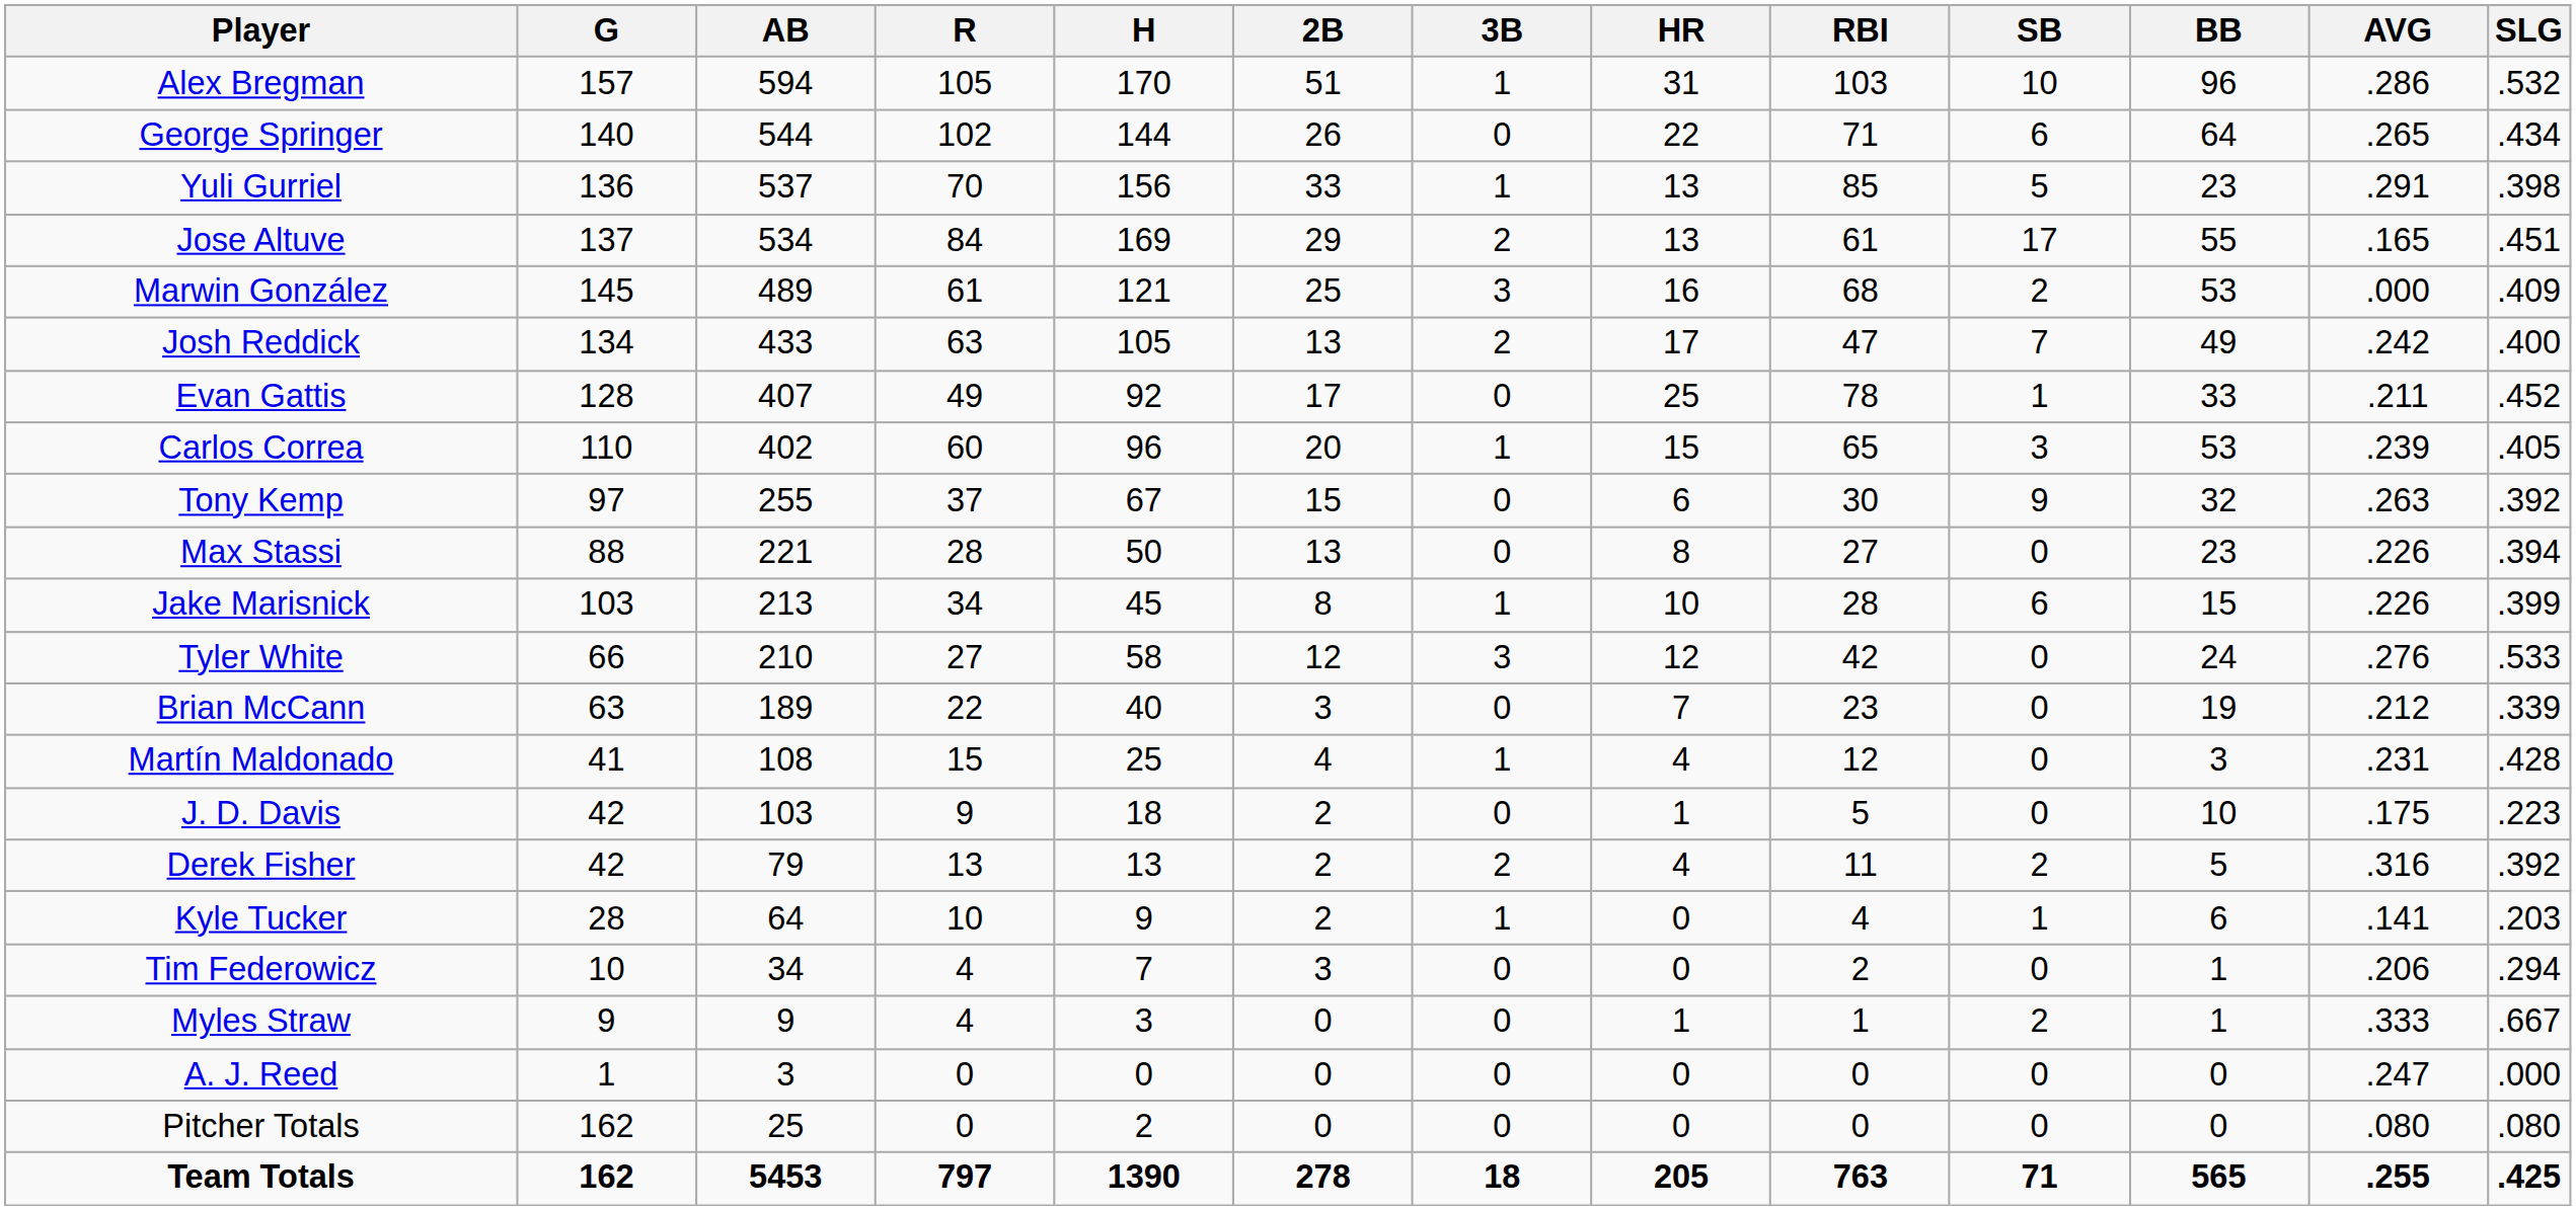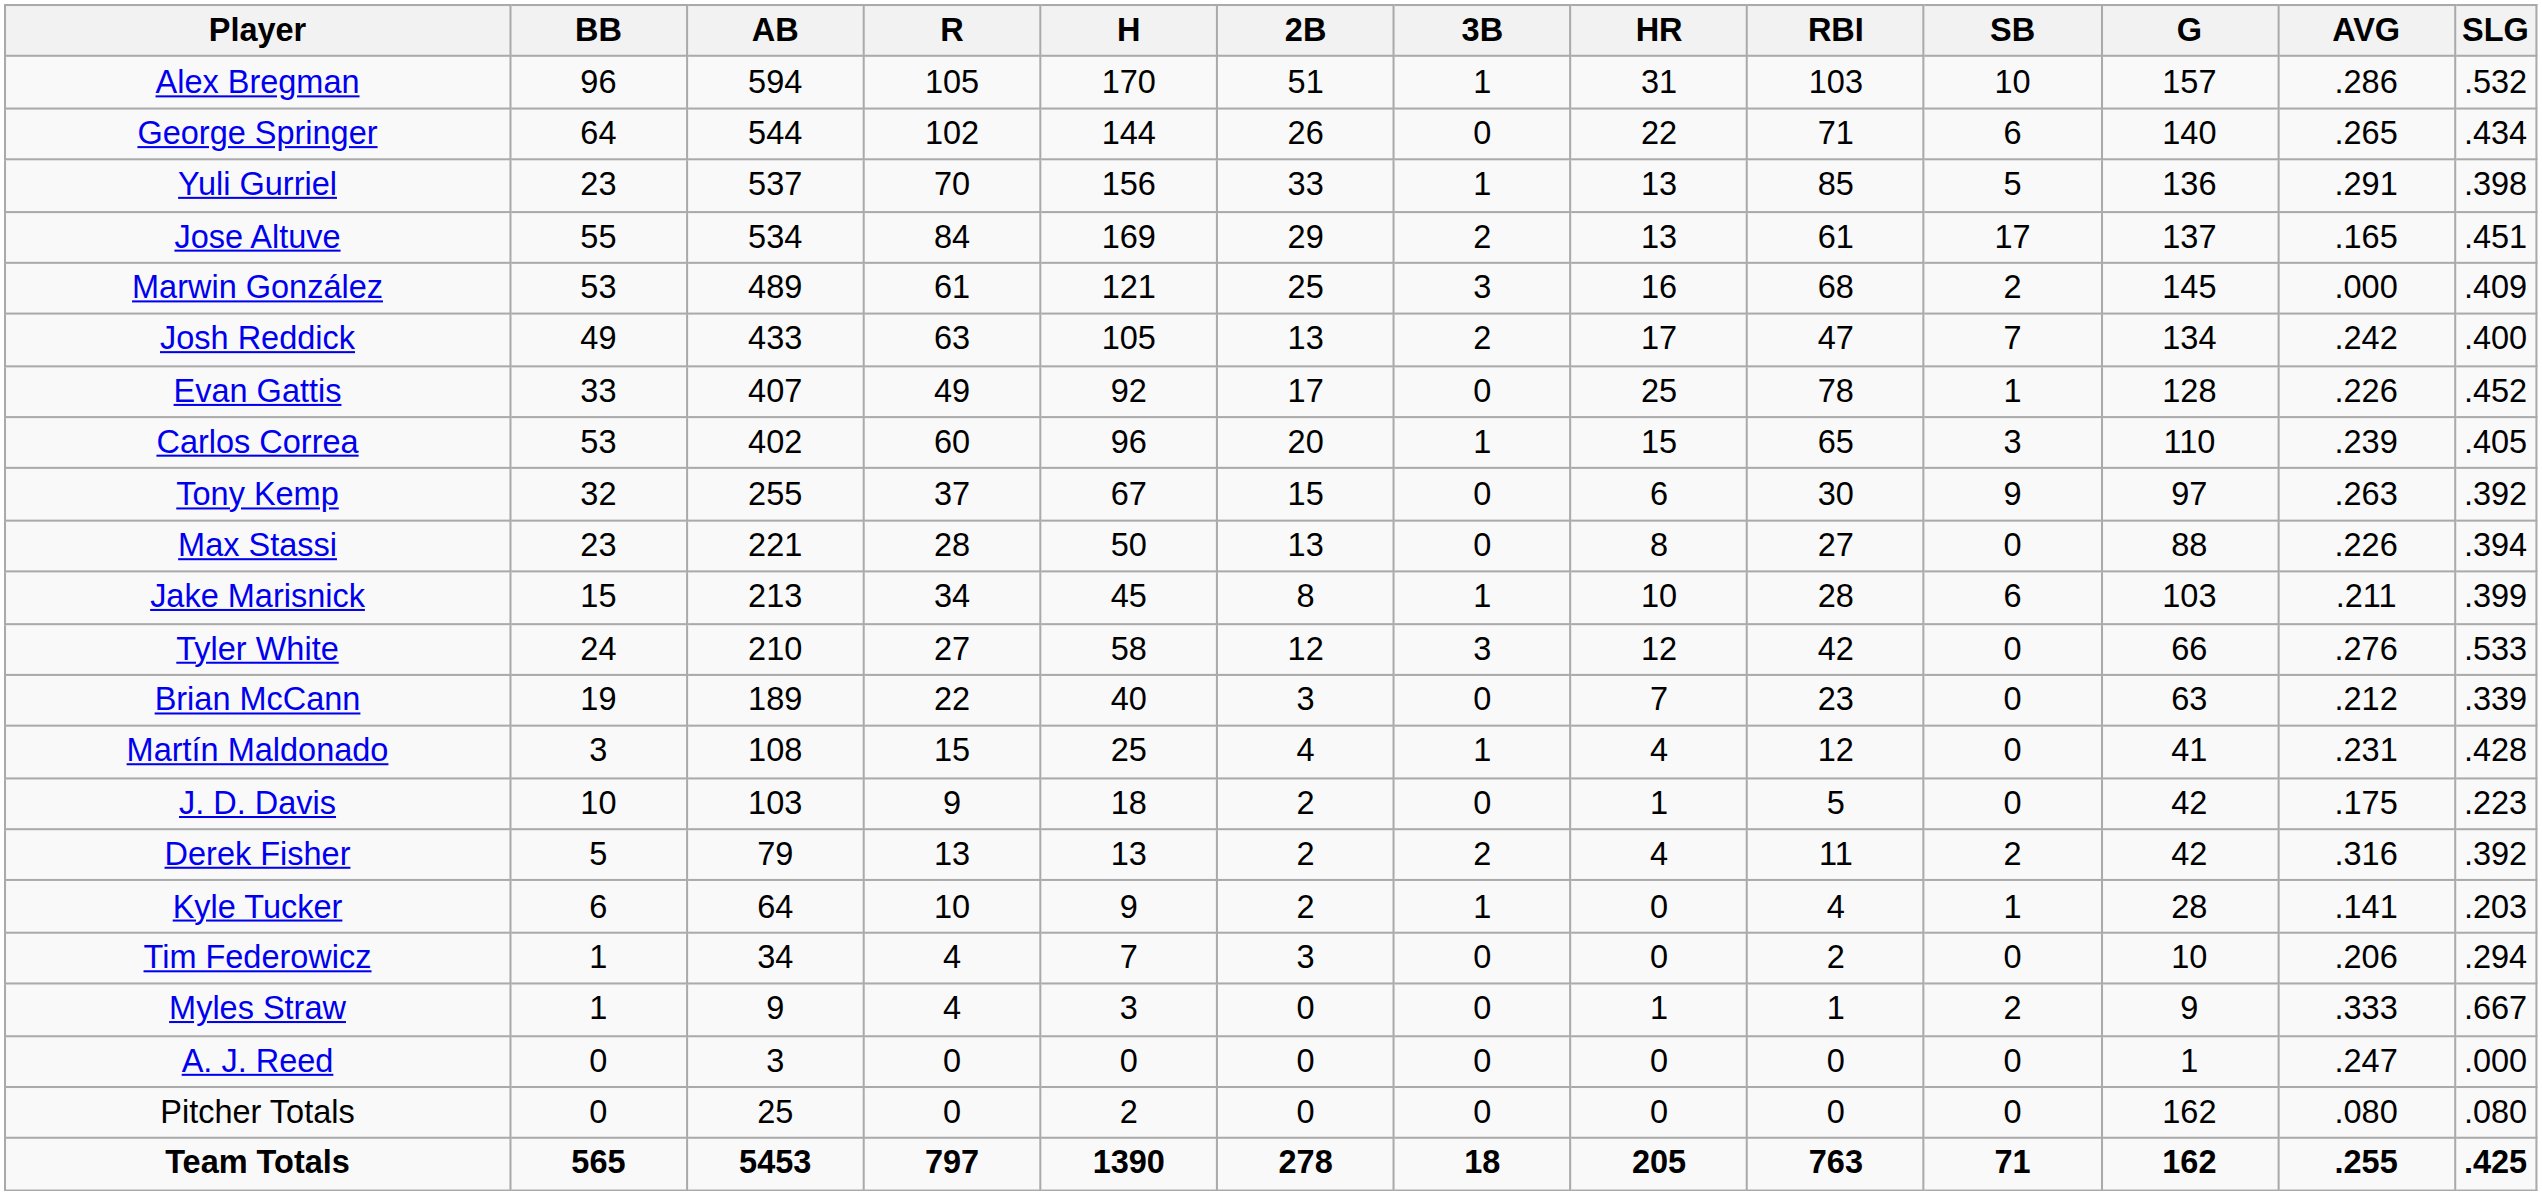columns swapped: G <-> BB
Evan Gattis | AVG: .211 -> .226
Jake Marisnick | AVG: .226 -> .211
